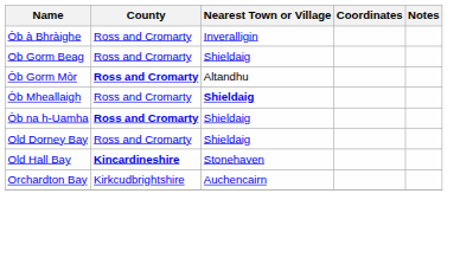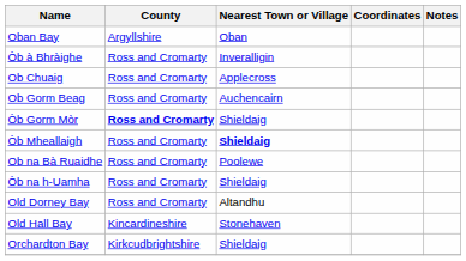+ row: Oban Bay | Argyllshire | Oban
+ row: Ob Chuaig | Ross and Cromarty | Applecross
Ob Gorm Beag | Nearest Town or Village: Shieldaig -> Auchencairn
Òb Gorm Mòr | Nearest Town or Village: Altandhu -> Shieldaig
+ row: Ob na Bà Ruaidhe | Ross and Cromarty | Poolewe
Òb na h-Uamha | County: bold -> normal
Old Dorney Bay | Nearest Town or Village: Shieldaig -> Altandhu
Old Hall Bay | County: bold -> normal
Orchardton Bay | Nearest Town or Village: Auchencairn -> Shieldaig
